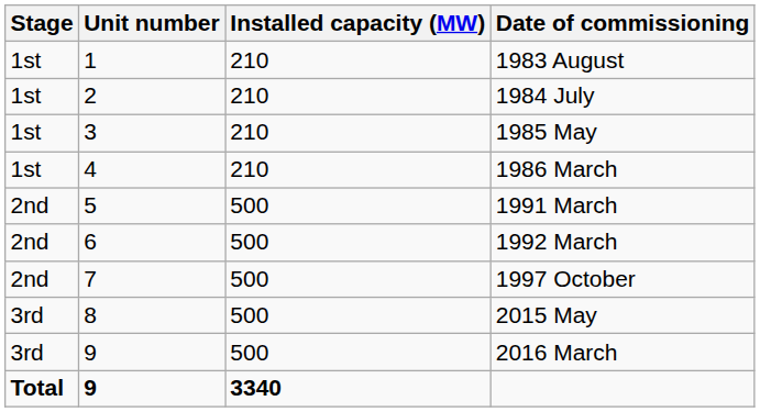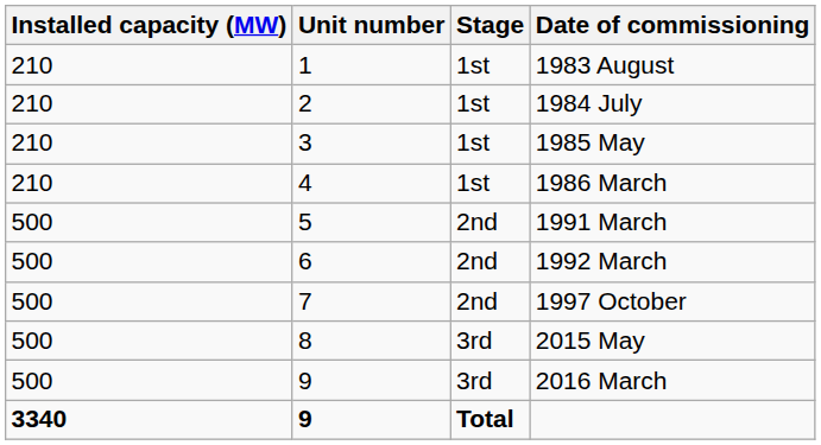columns swapped: Stage <-> Installed capacity (MW)
